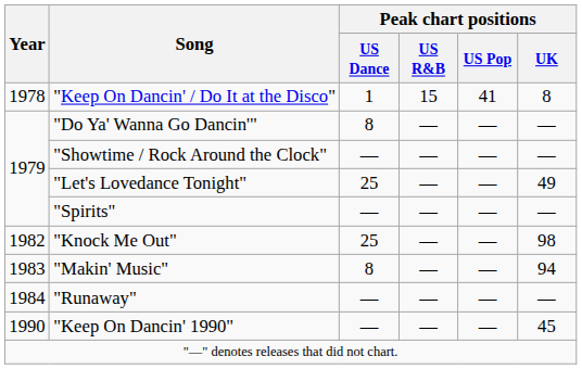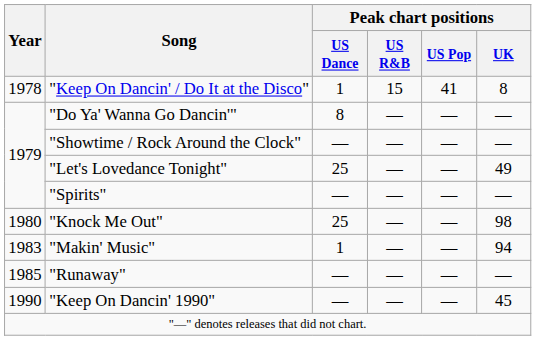"Knock Me Out" | Year: 1982 -> 1980
"Makin' Music" | Peak chart positions / US Dance: 8 -> 1
"Runaway" | Year: 1984 -> 1985
